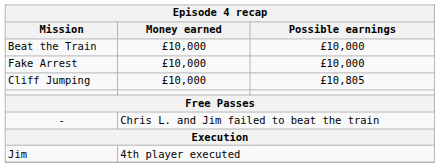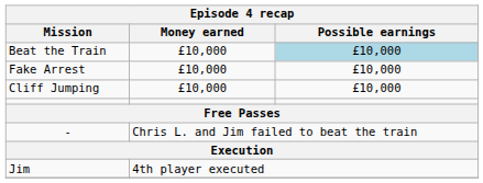Beat the Train | Possible earnings: no background -> lightblue background
Cliff Jumping | Possible earnings: £10,805 -> £10,000
